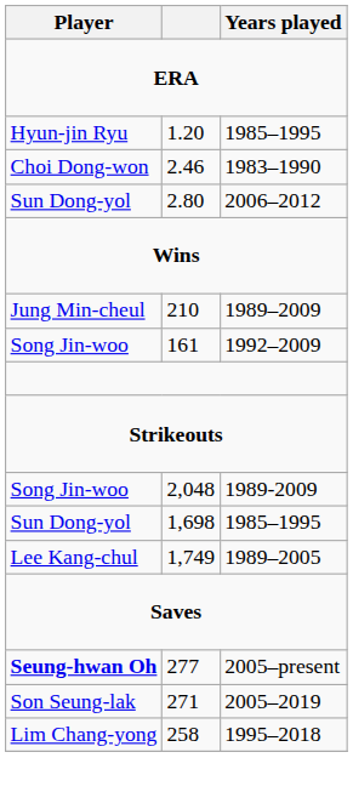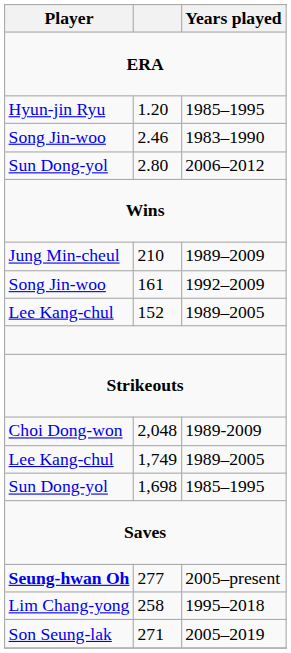2.46 | Player: Choi Dong-won -> Song Jin-woo
+ row: Lee Kang-chul | 152 | 1989–2005
2,048 | Player: Song Jin-woo -> Choi Dong-won
rows swapped: 1,749 <-> 1,698
rows swapped: 271 <-> 258
